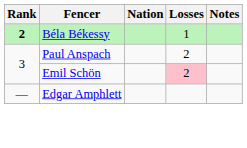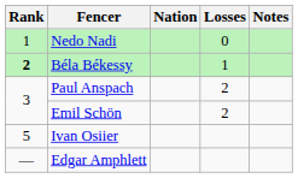+ row: 1 | Nedo Nadi | 0
Emil Schön | Losses: pink background -> no background
+ row: 5 | Ivan Osiier
